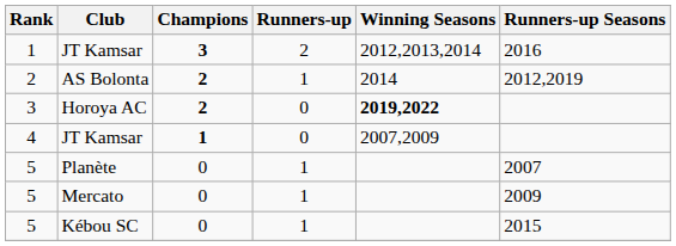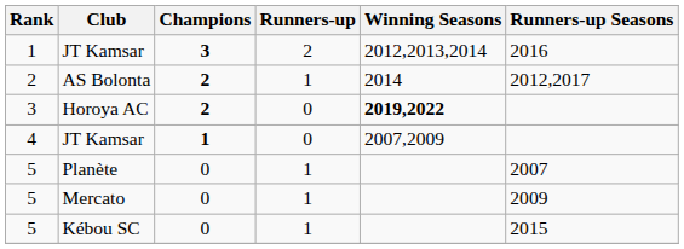AS Bolonta | Runners-up Seasons: 2012,2019 -> 2012,2017
